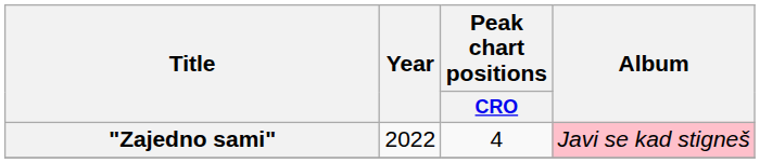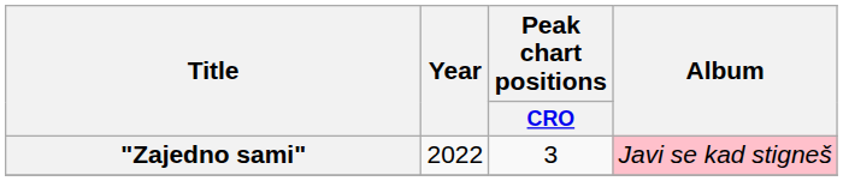"Zajedno sami" | Peak chart positions / CRO: 4 -> 3
